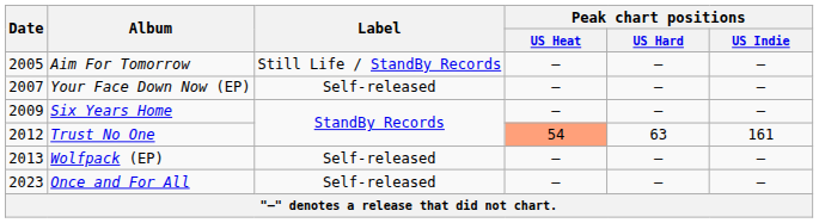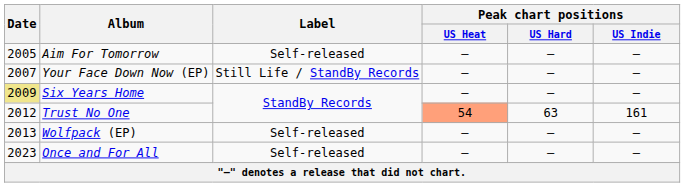Aim For Tomorrow | Label: Still Life / StandBy Records -> Self-released
Your Face Down Now (EP) | Label: Self-released -> Still Life / StandBy Records
Six Years Home | Date: no background -> khaki background
